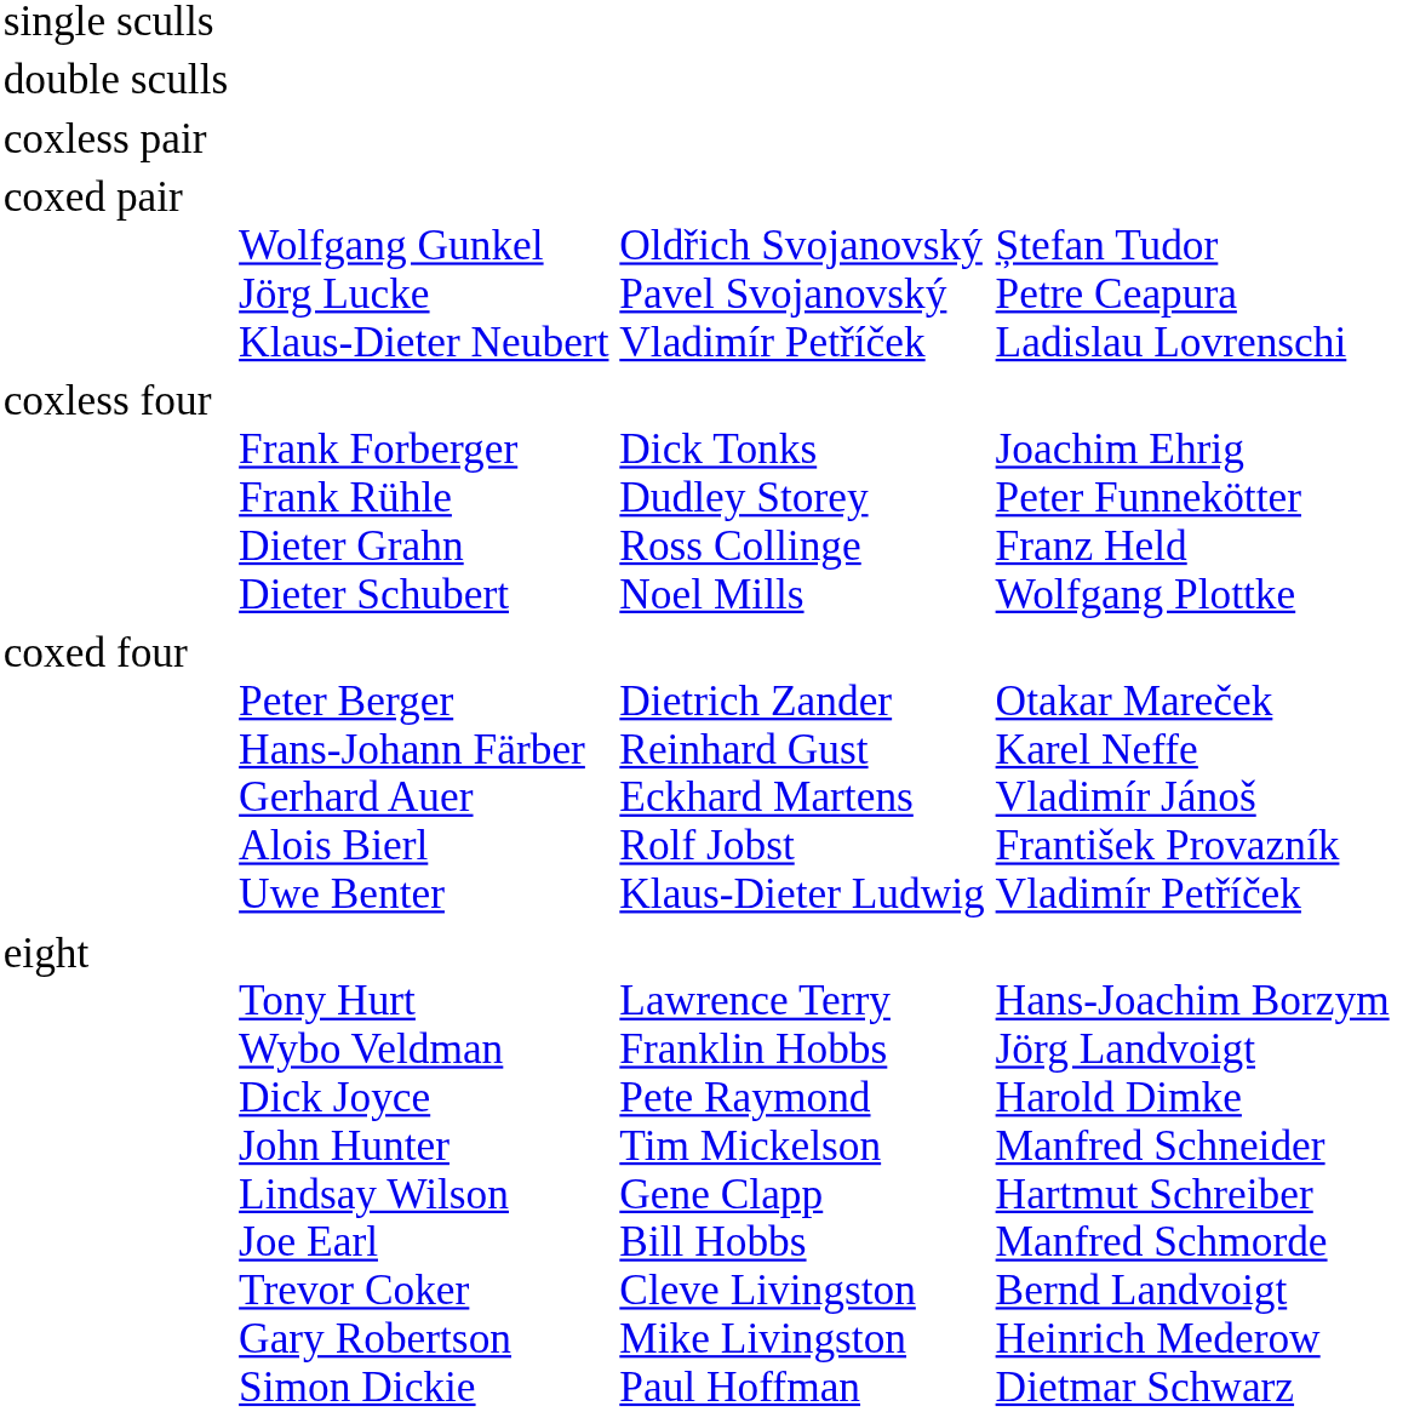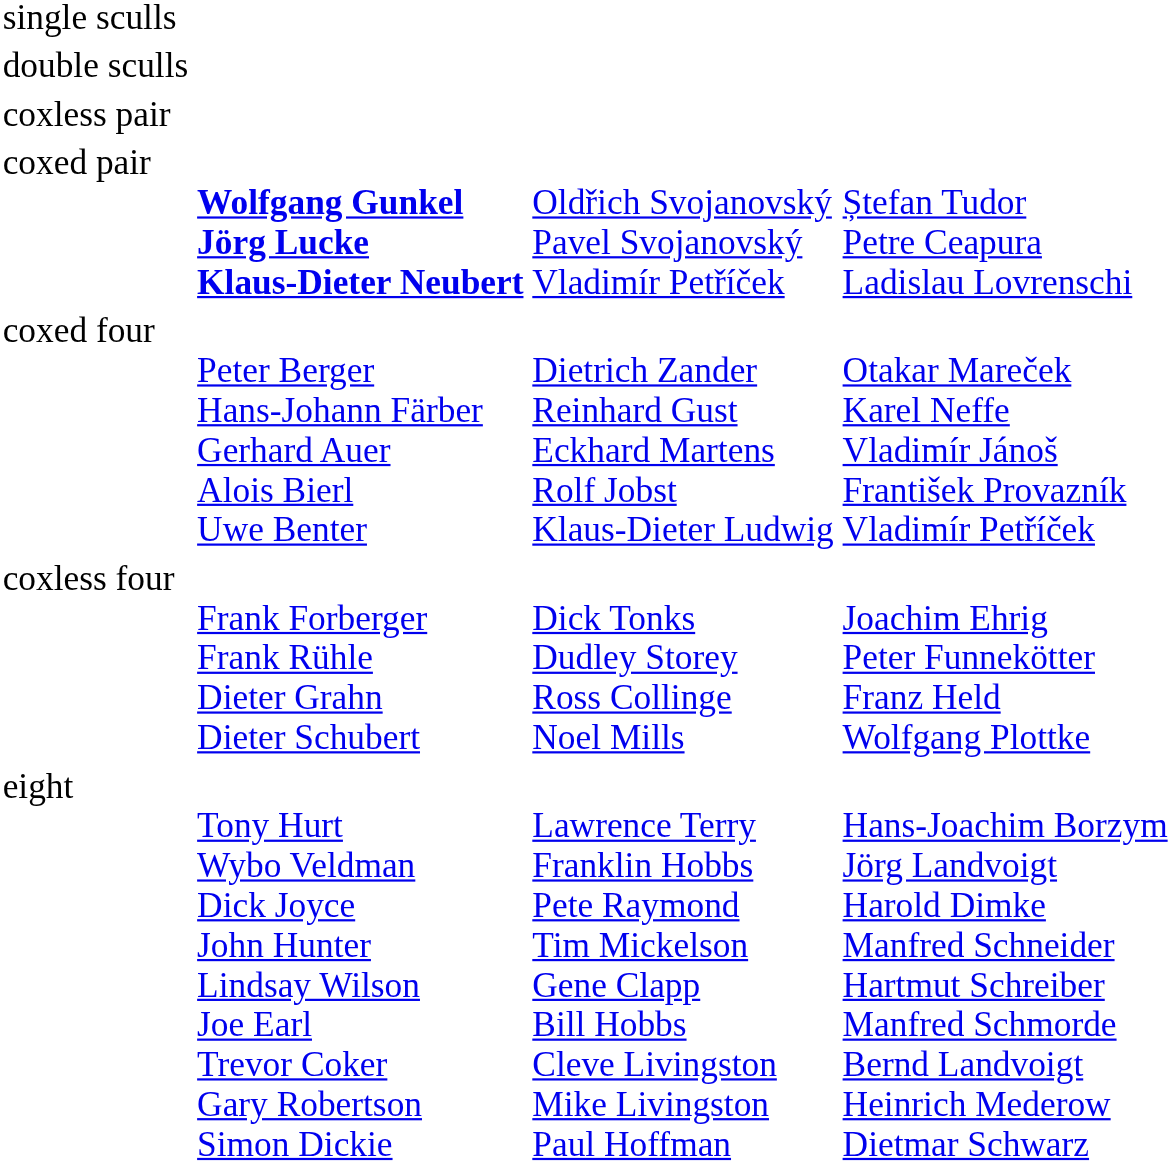coxed pair | column 2: normal -> bold
rows swapped: coxless four <-> coxed four
